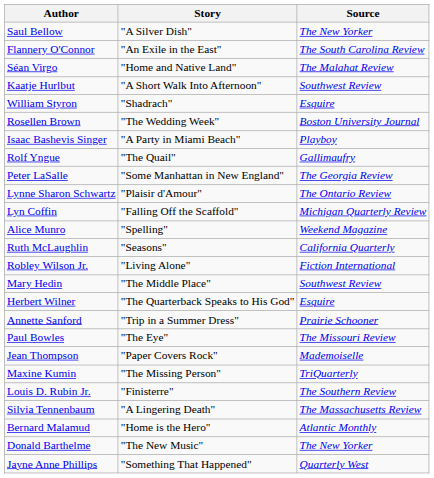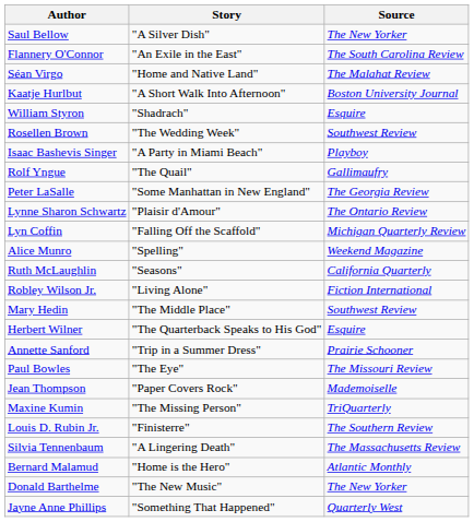Kaatje Hurlbut | Source: Southwest Review -> Boston University Journal
Rosellen Brown | Source: Boston University Journal -> Southwest Review
